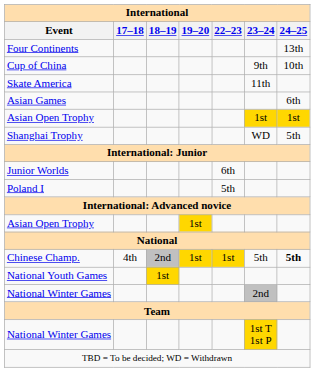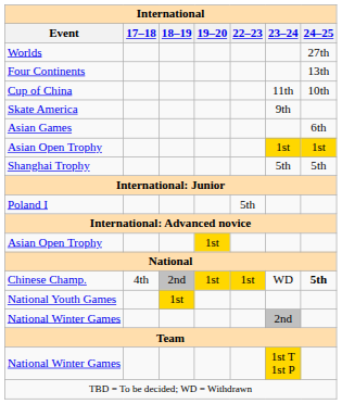+ row: Worlds | 27th
Cup of China | 23–24: 9th -> 11th
Skate America | 23–24: 11th -> 9th
Shanghai Trophy | 23–24: WD -> 5th
- row: Junior Worlds | 6th
Chinese Champ. | 23–24: 5th -> WD
